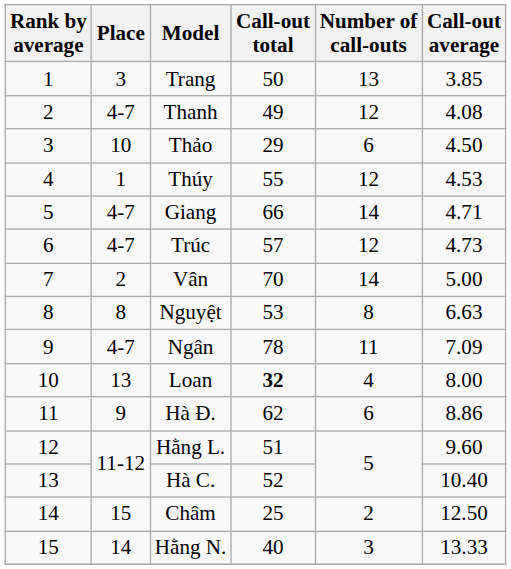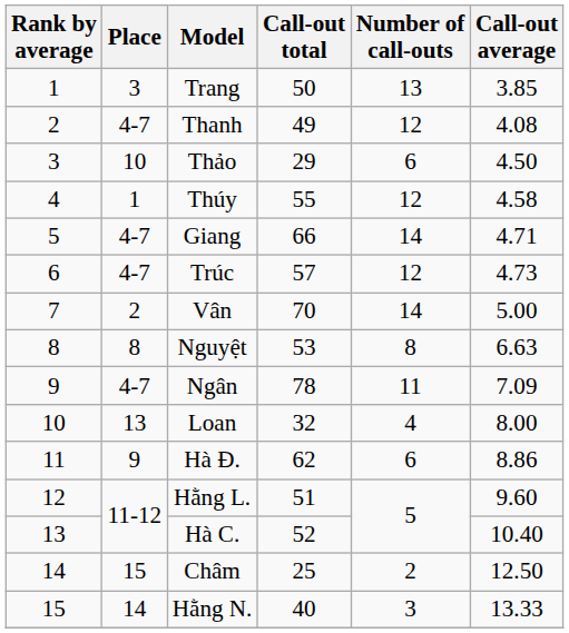Thúy | Call-out average: 4.53 -> 4.58
Loan | Call-out total: bold -> normal
